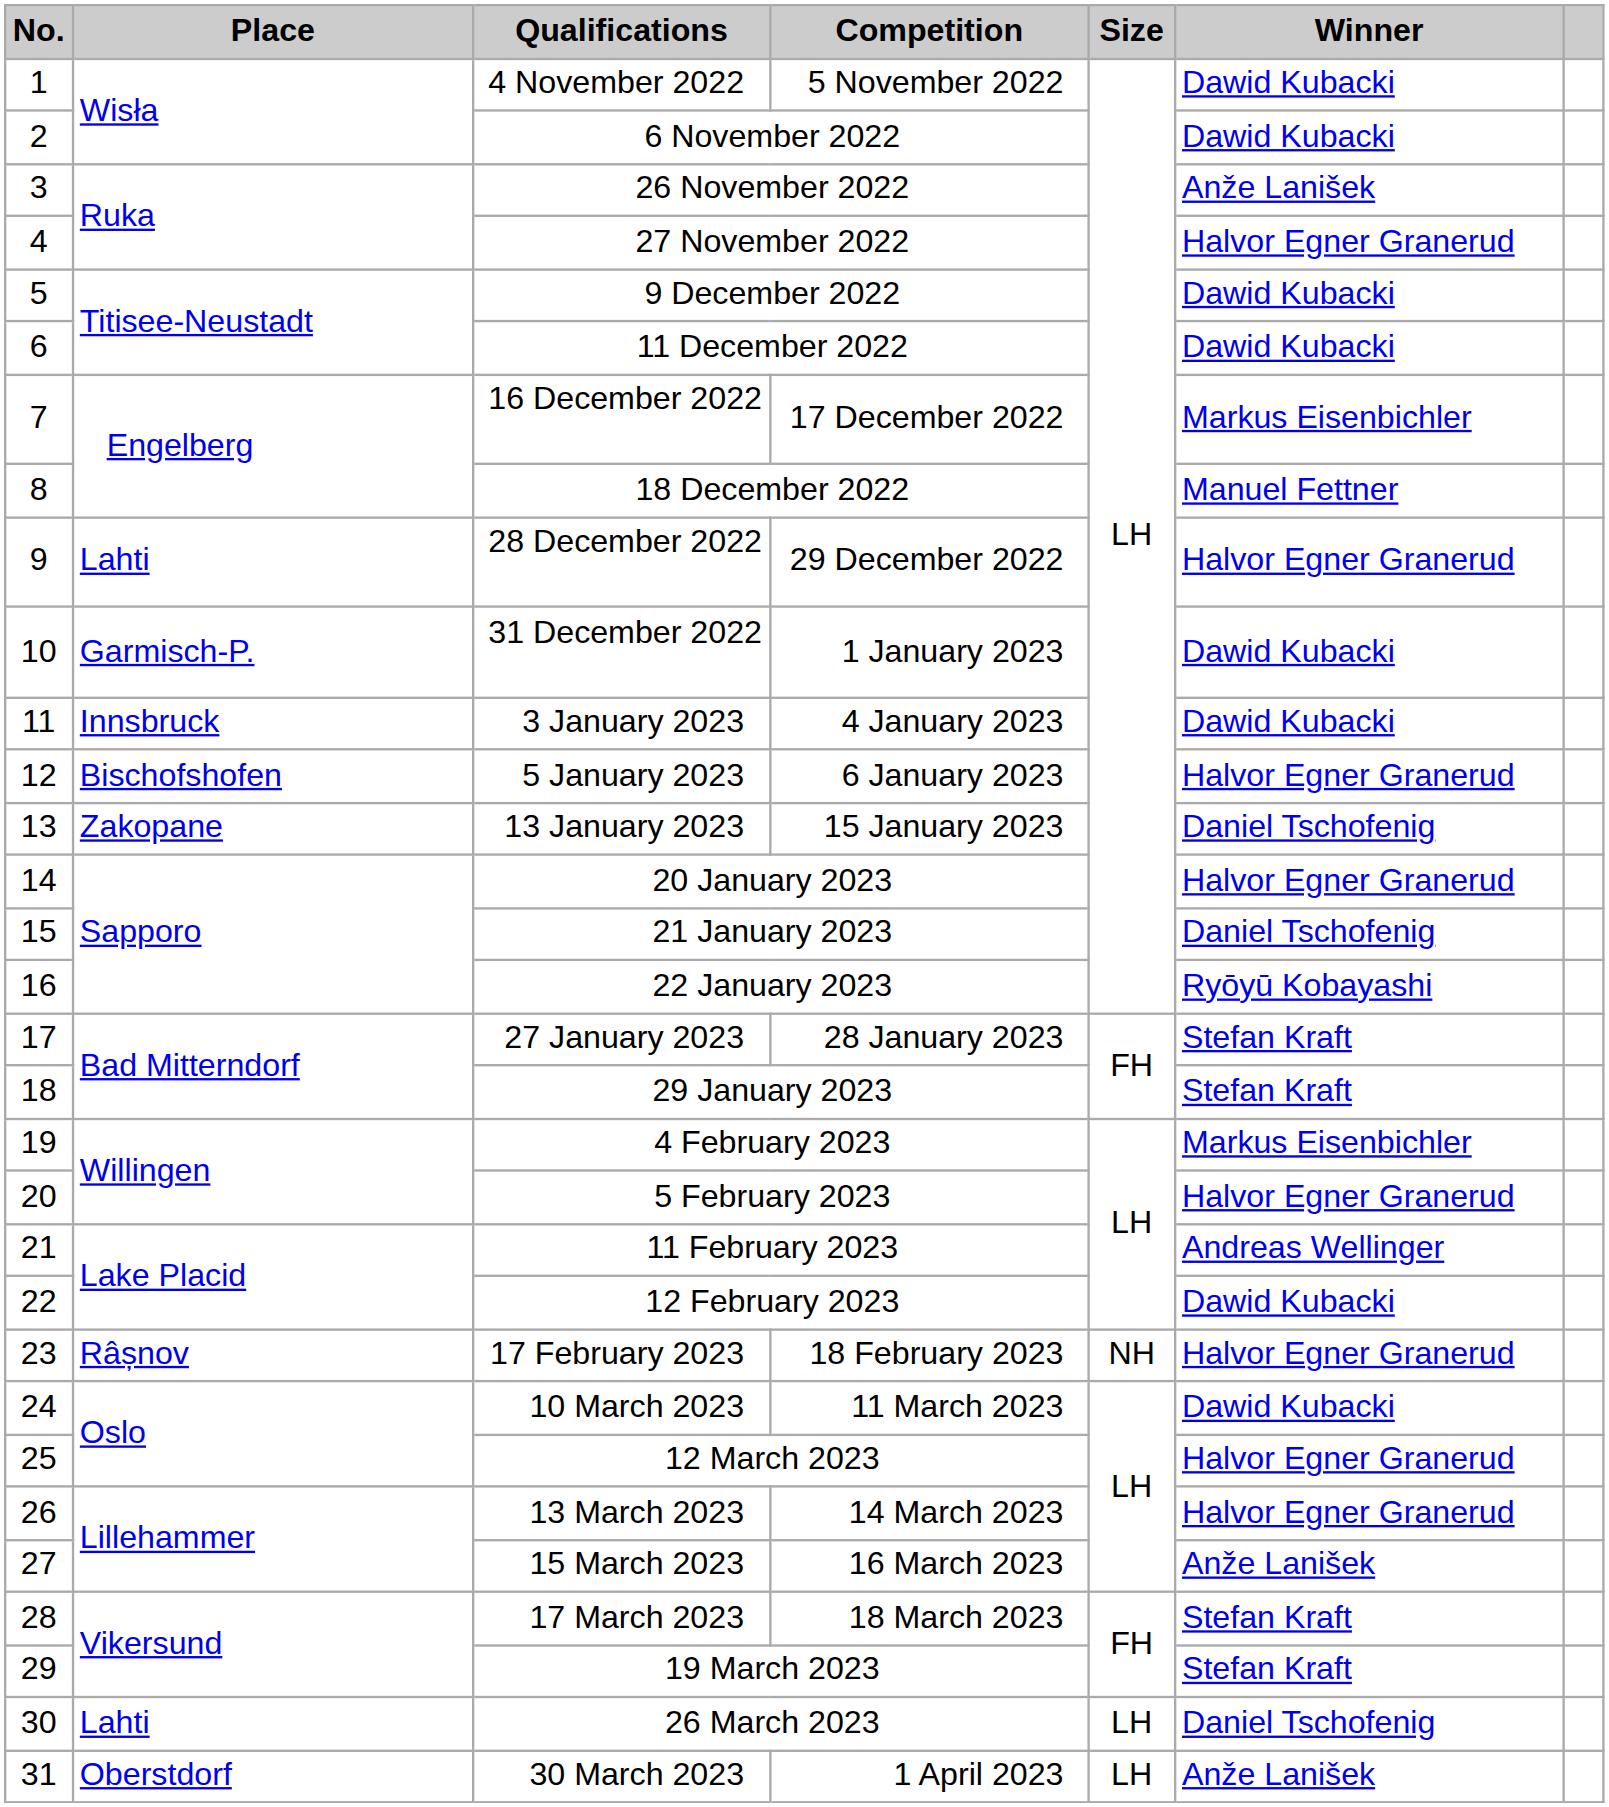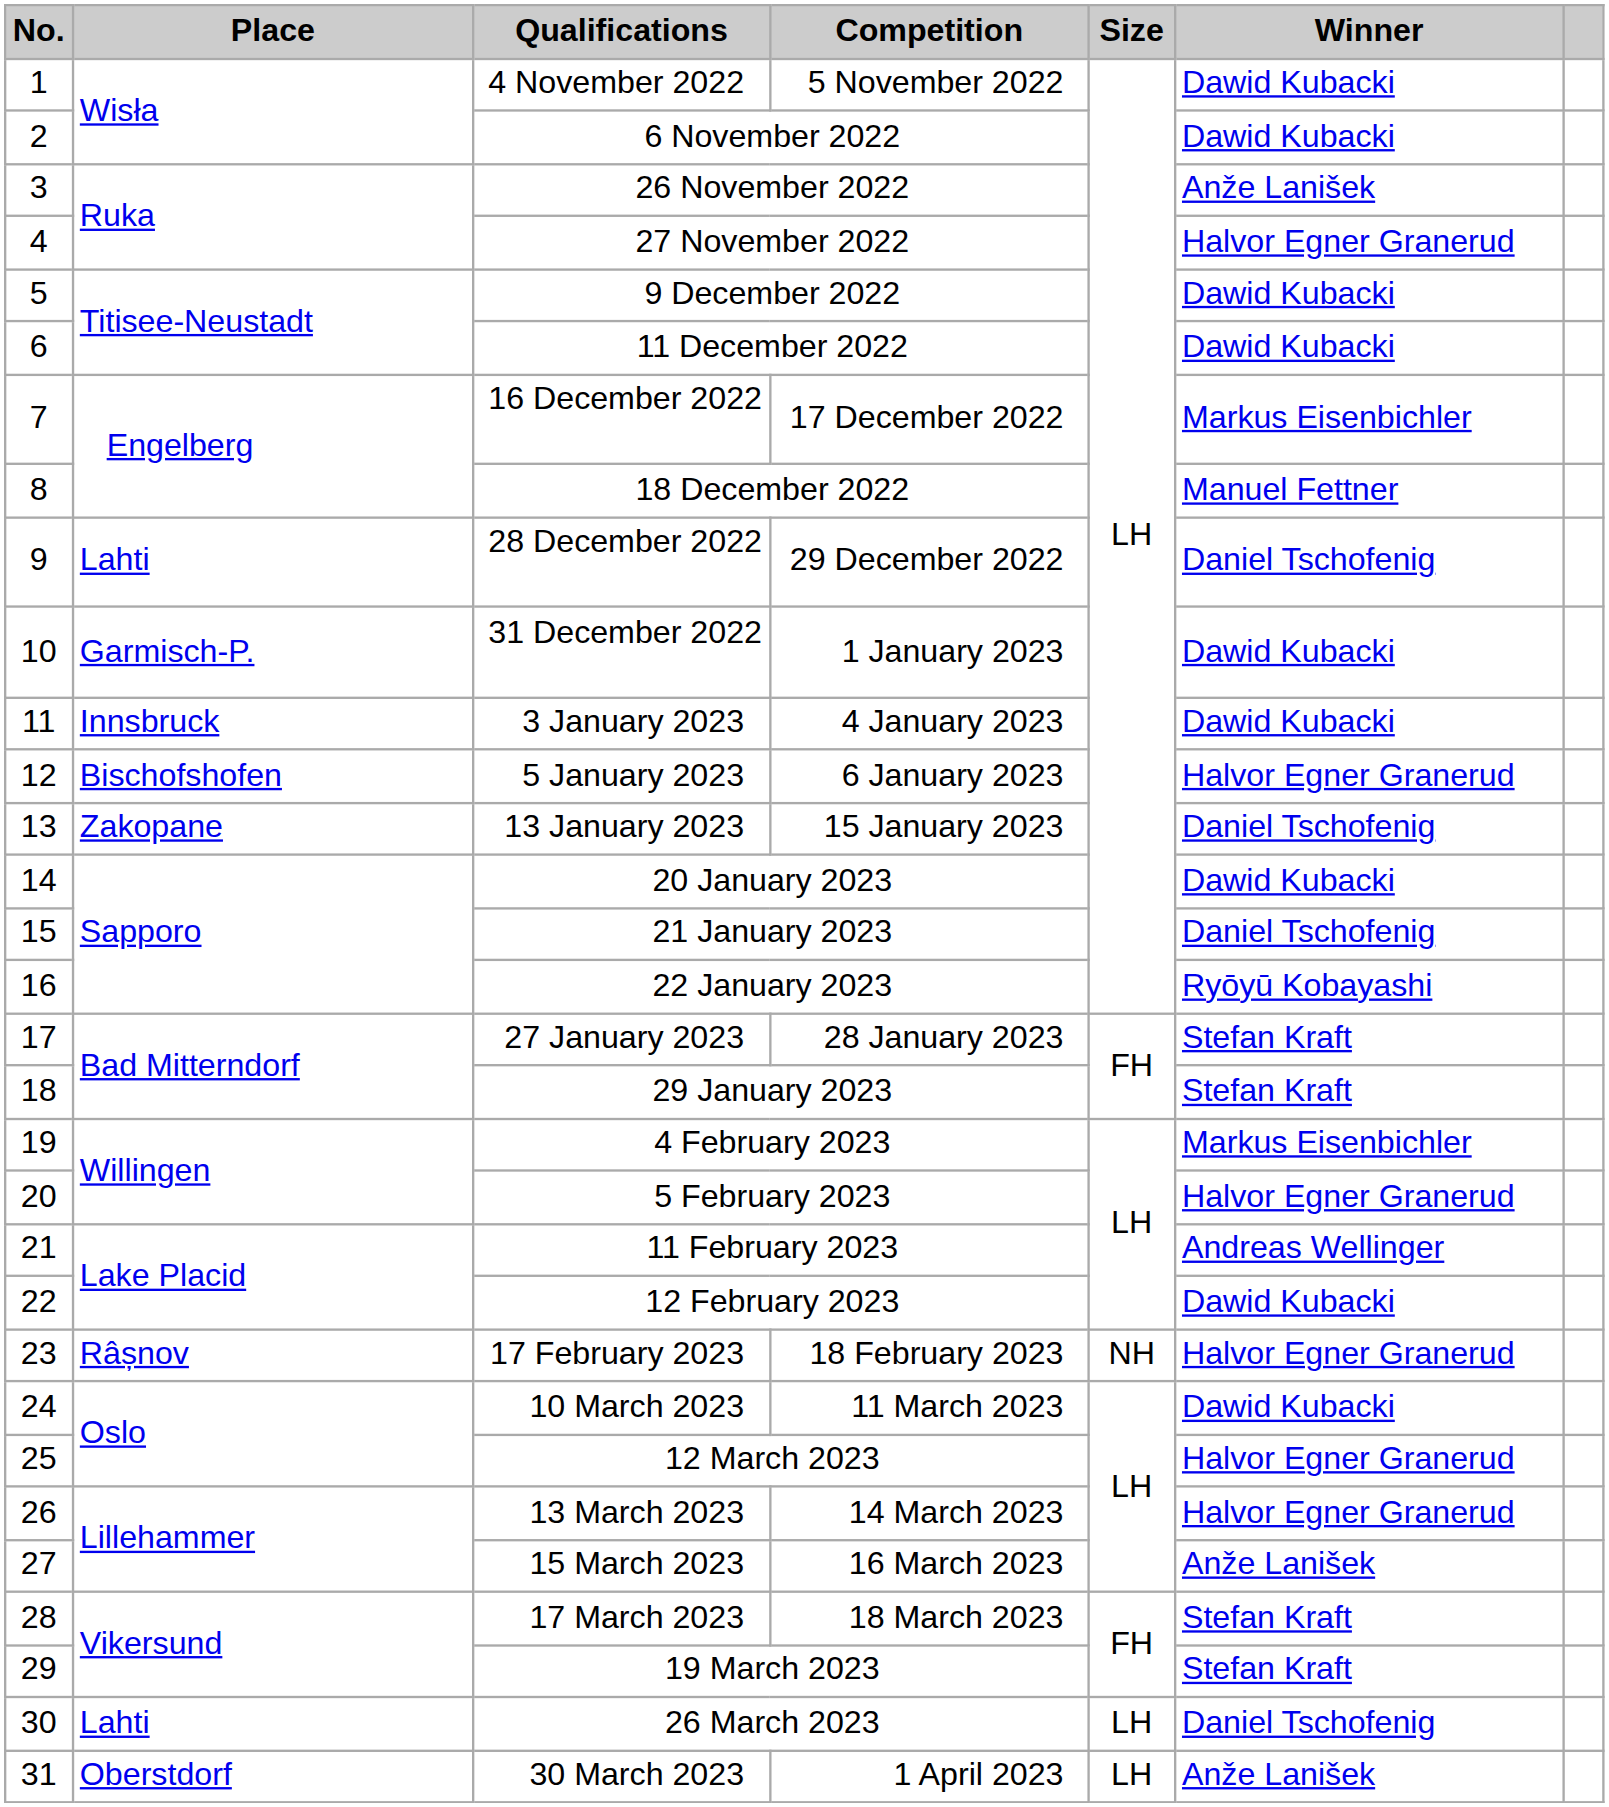28 December 2022 | Winner: Halvor Egner Granerud -> Daniel Tschofenig
20 January 2023 | Winner: Halvor Egner Granerud -> Dawid Kubacki
